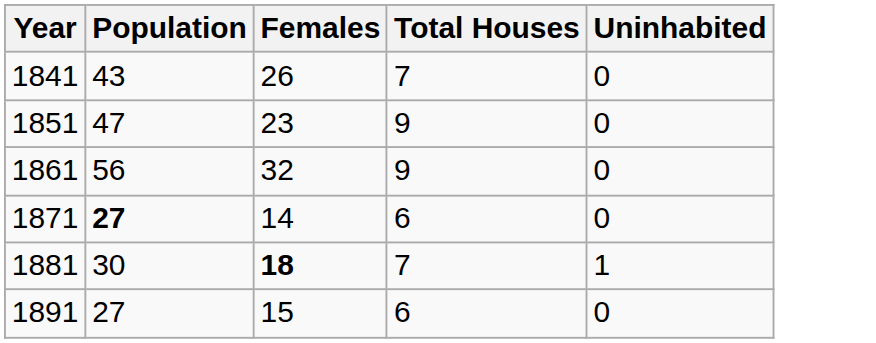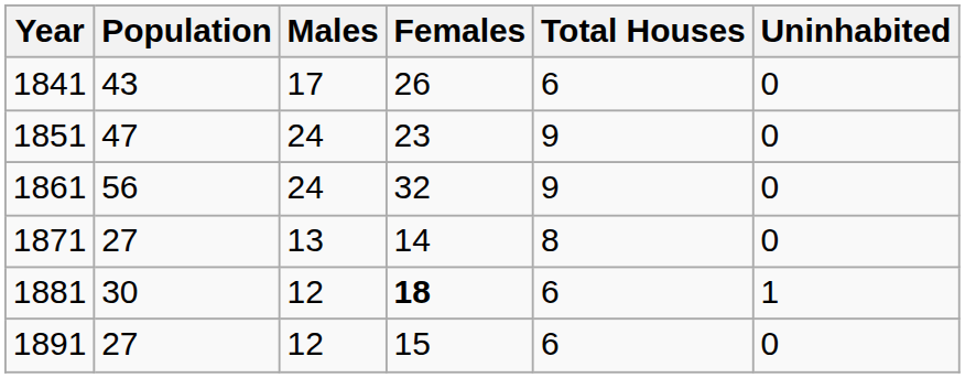+ column: Males | 17 | 24 | 24 | 13 | 12 | 12
1841 | Total Houses: 7 -> 6
1871 | Population: bold -> normal
1871 | Total Houses: 6 -> 8
1881 | Total Houses: 7 -> 6
